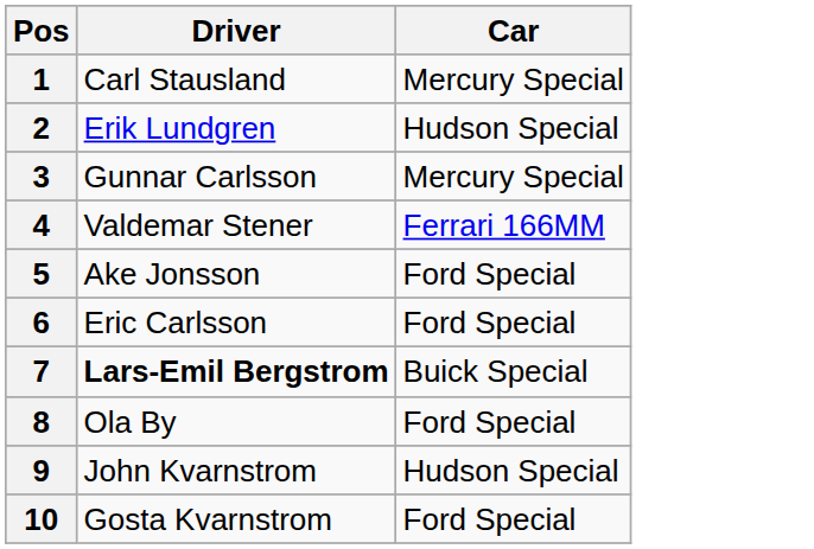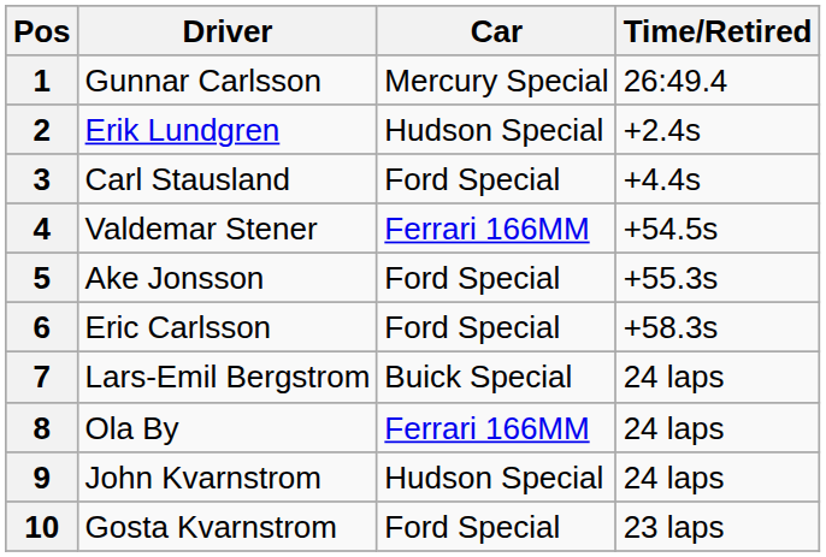+ column: Time/Retired | 26:49.4 | +2.4s | +4.4s | +54.5s | +55.3s | +58.3s | 24 laps | 24 laps | 24 laps | 23 laps
1 | Driver: Carl Stausland -> Gunnar Carlsson
3 | Driver: Gunnar Carlsson -> Carl Stausland
3 | Car: Mercury Special -> Ford Special
7 | Driver: bold -> normal
8 | Car: Ford Special -> Ferrari 166MM
